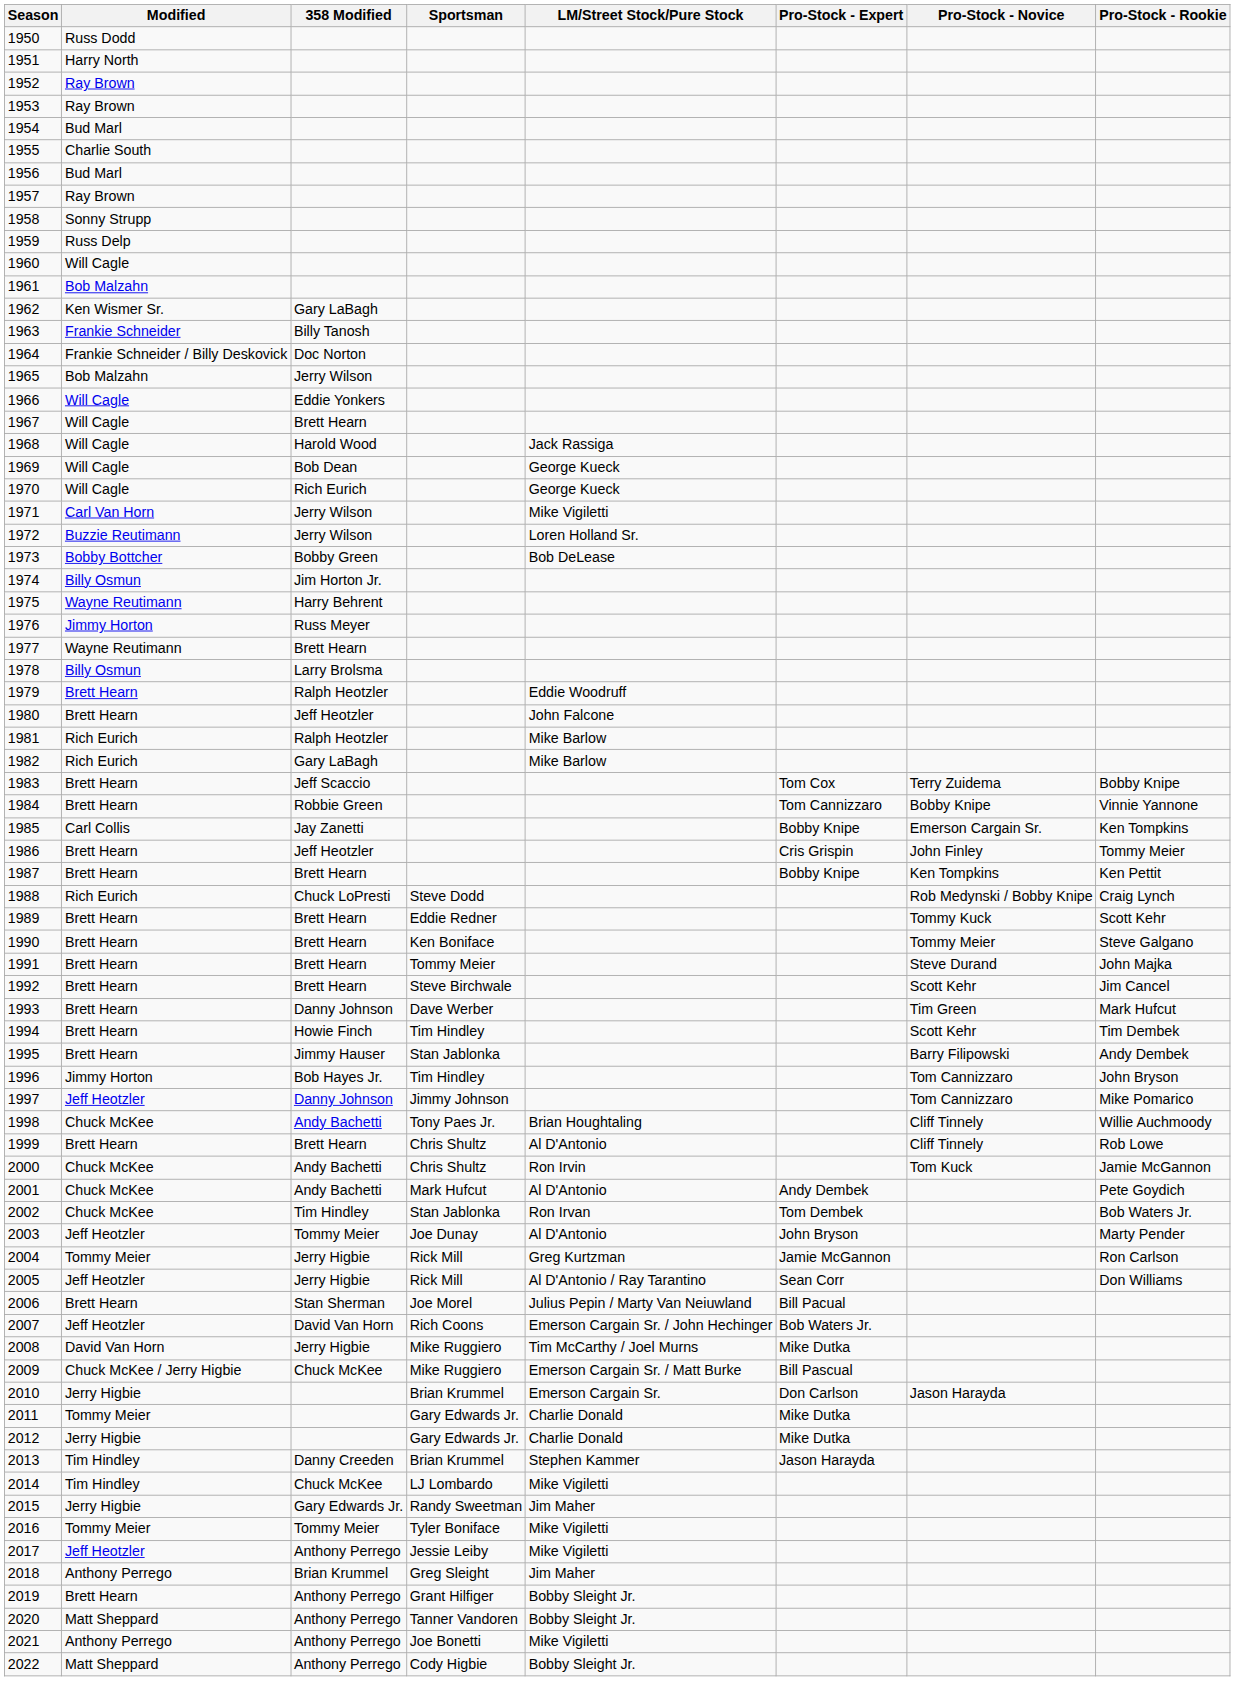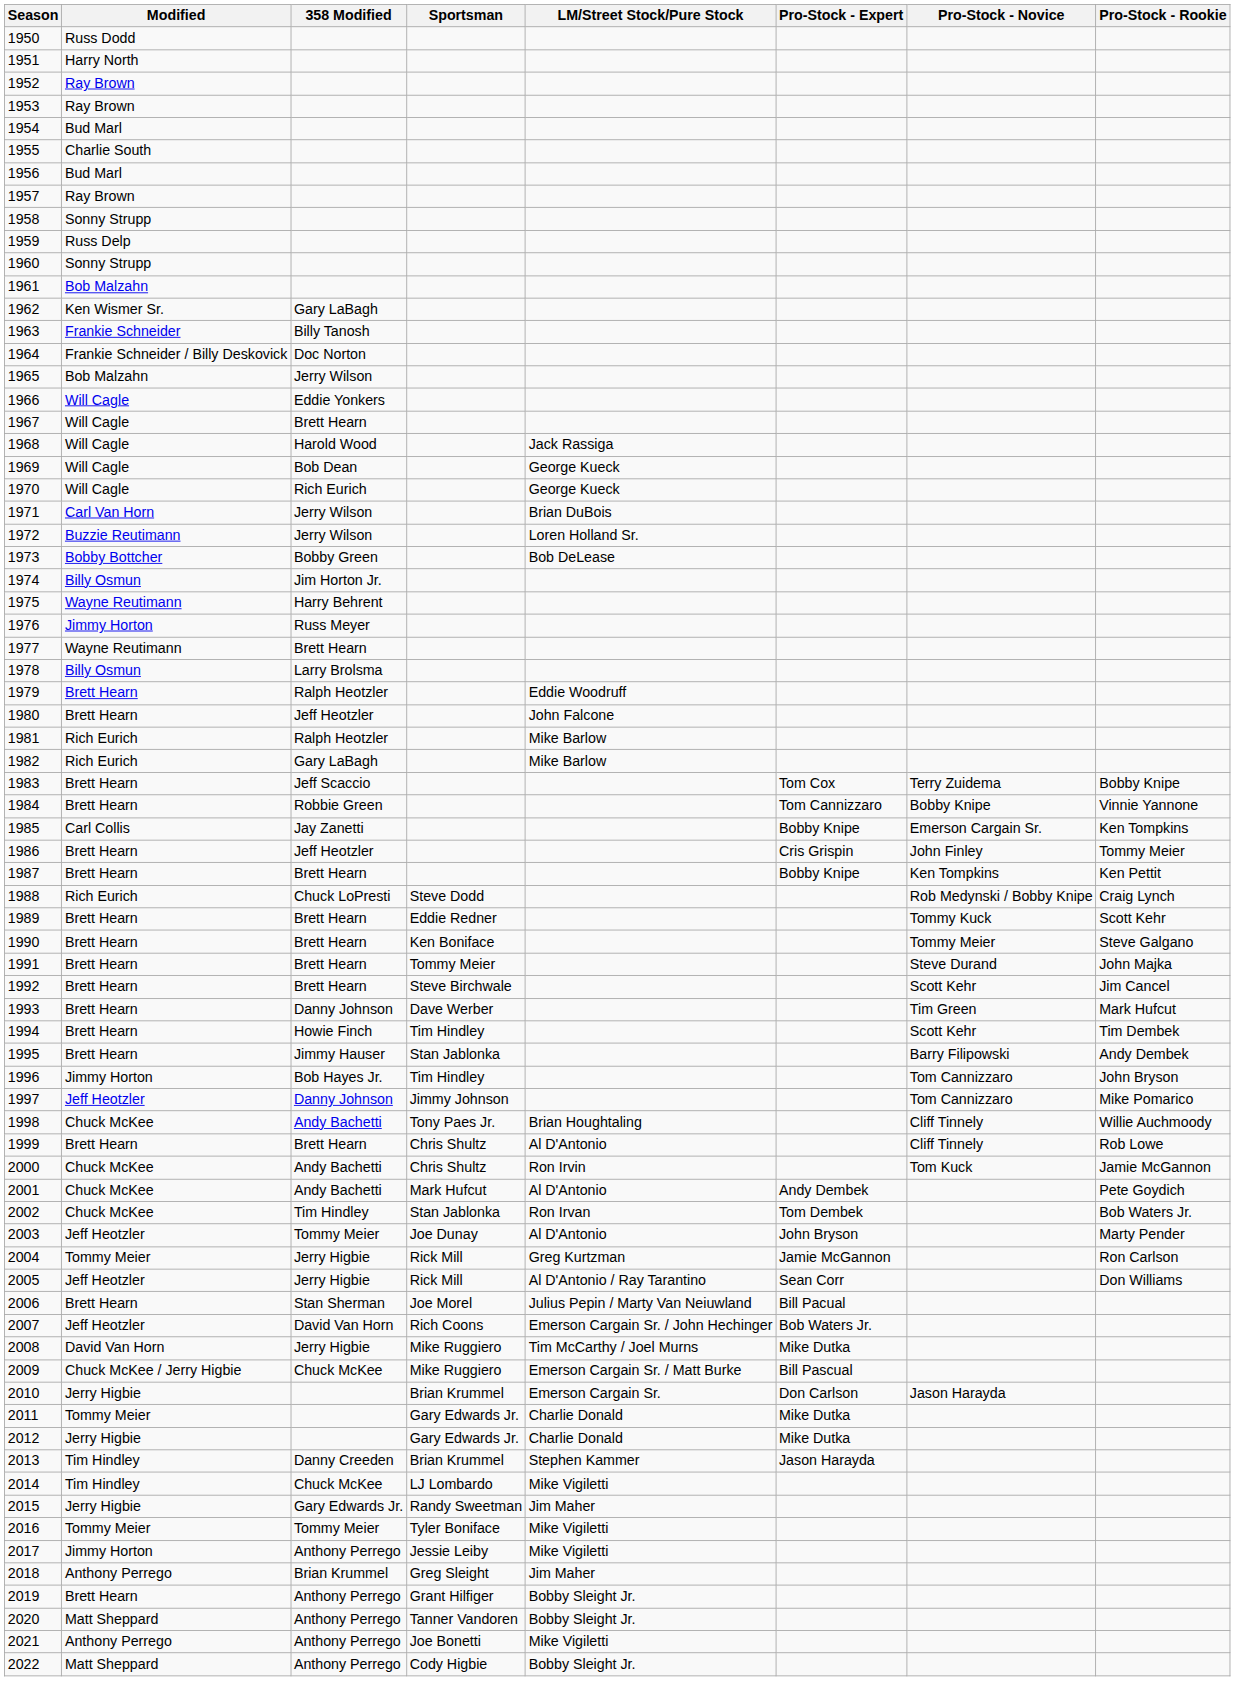1960 | Modified: Will Cagle -> Sonny Strupp
1971 | LM/Street Stock/Pure Stock: Mike Vigiletti -> Brian DuBois
2017 | Modified: Jeff Heotzler -> Jimmy Horton
